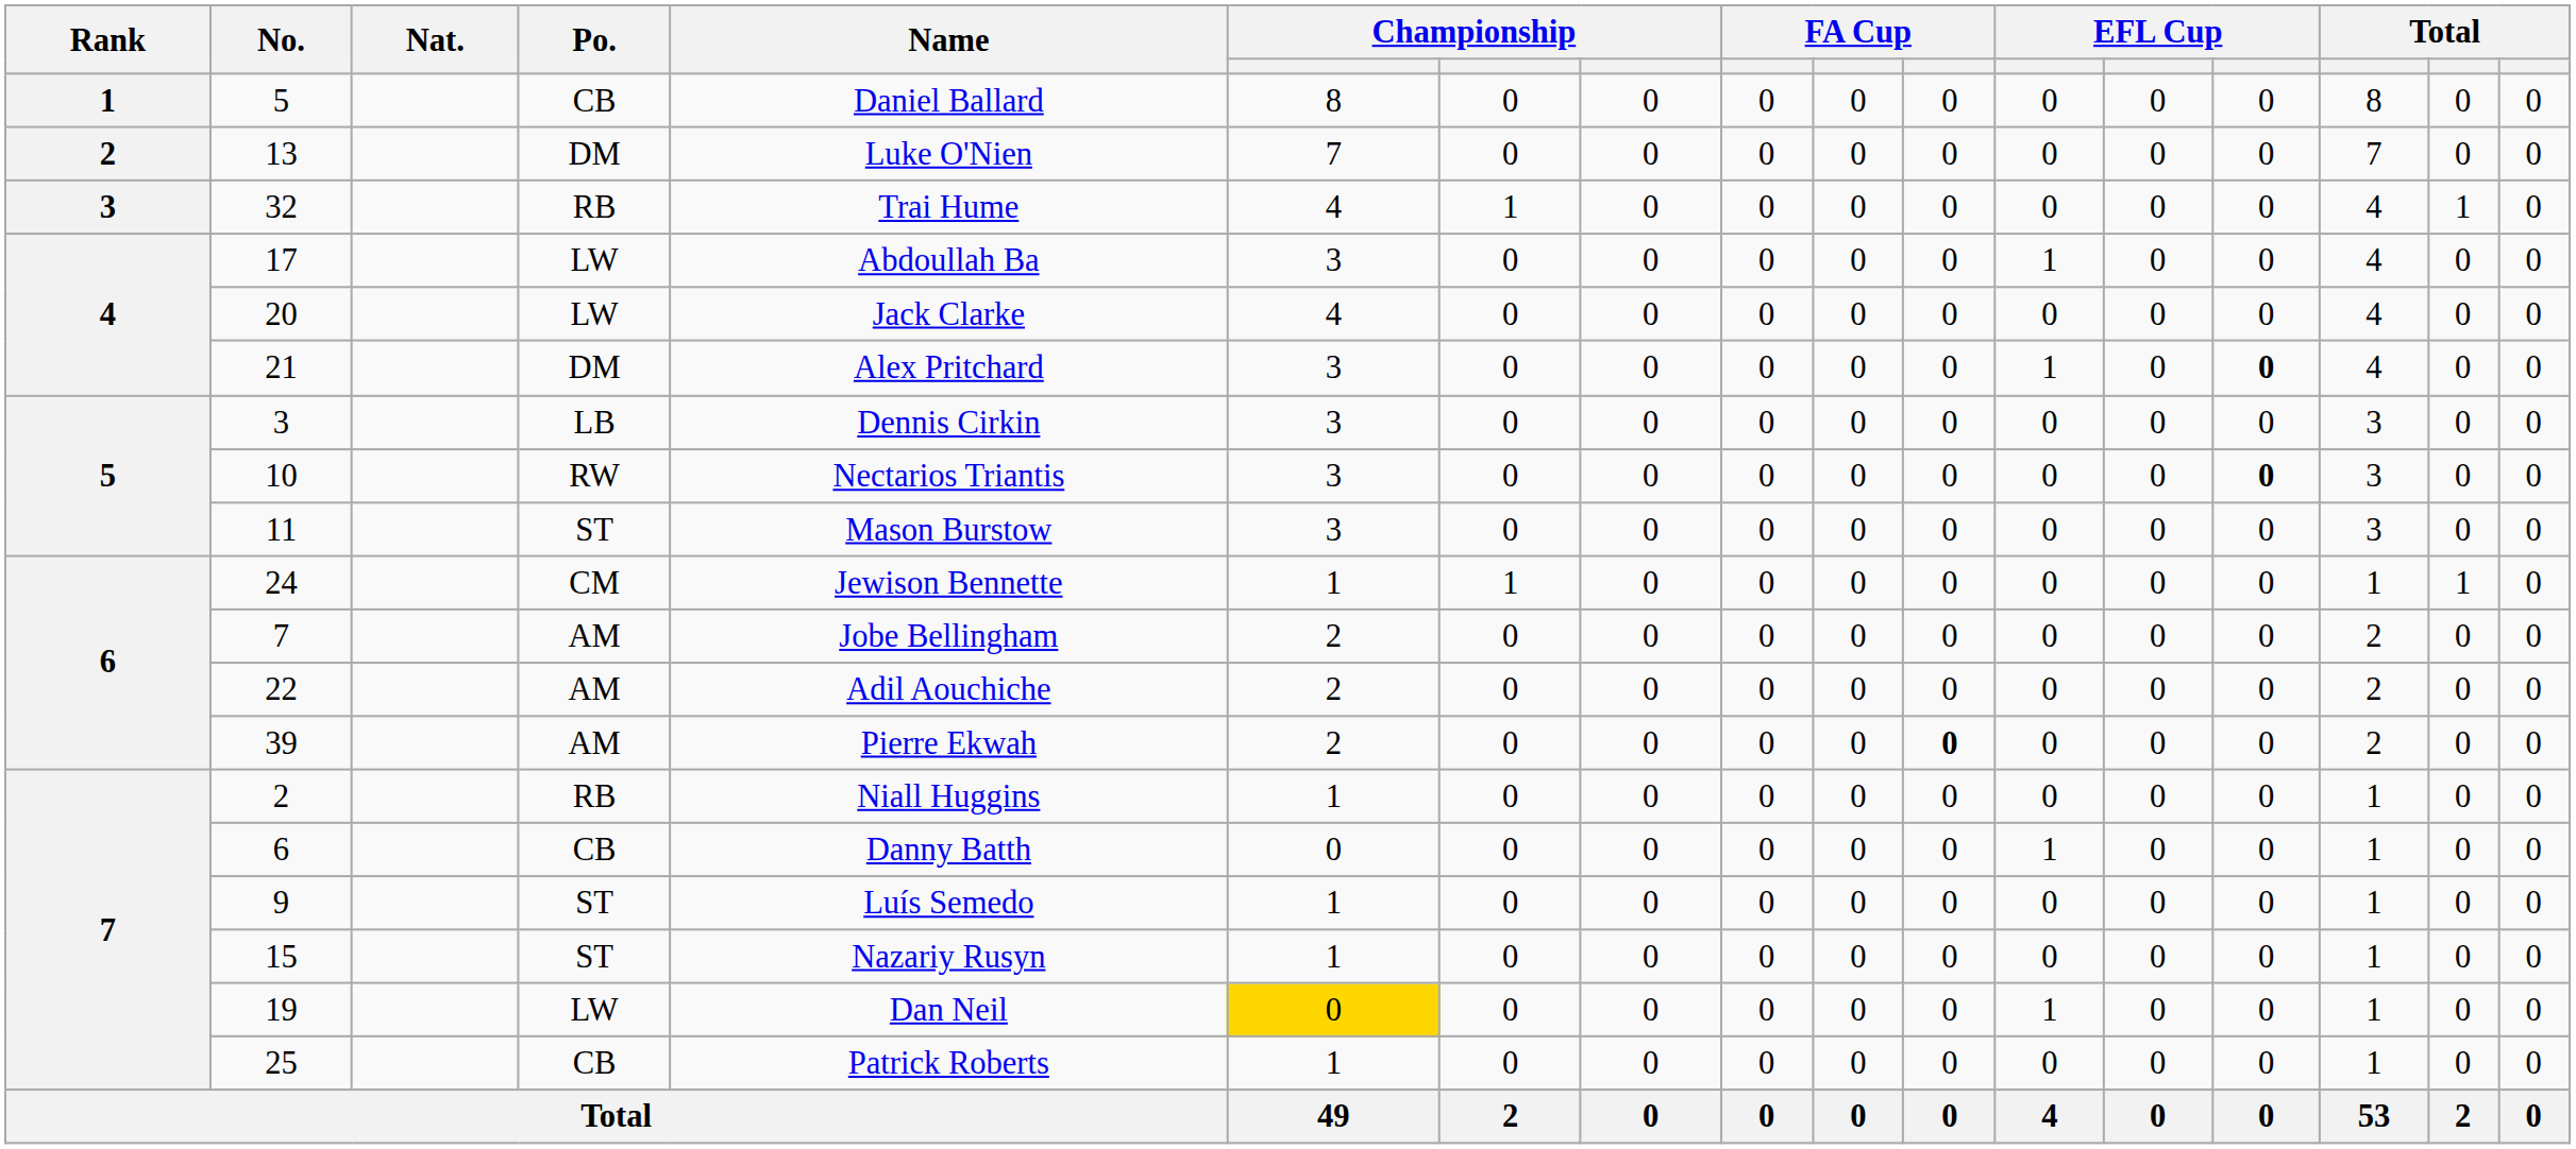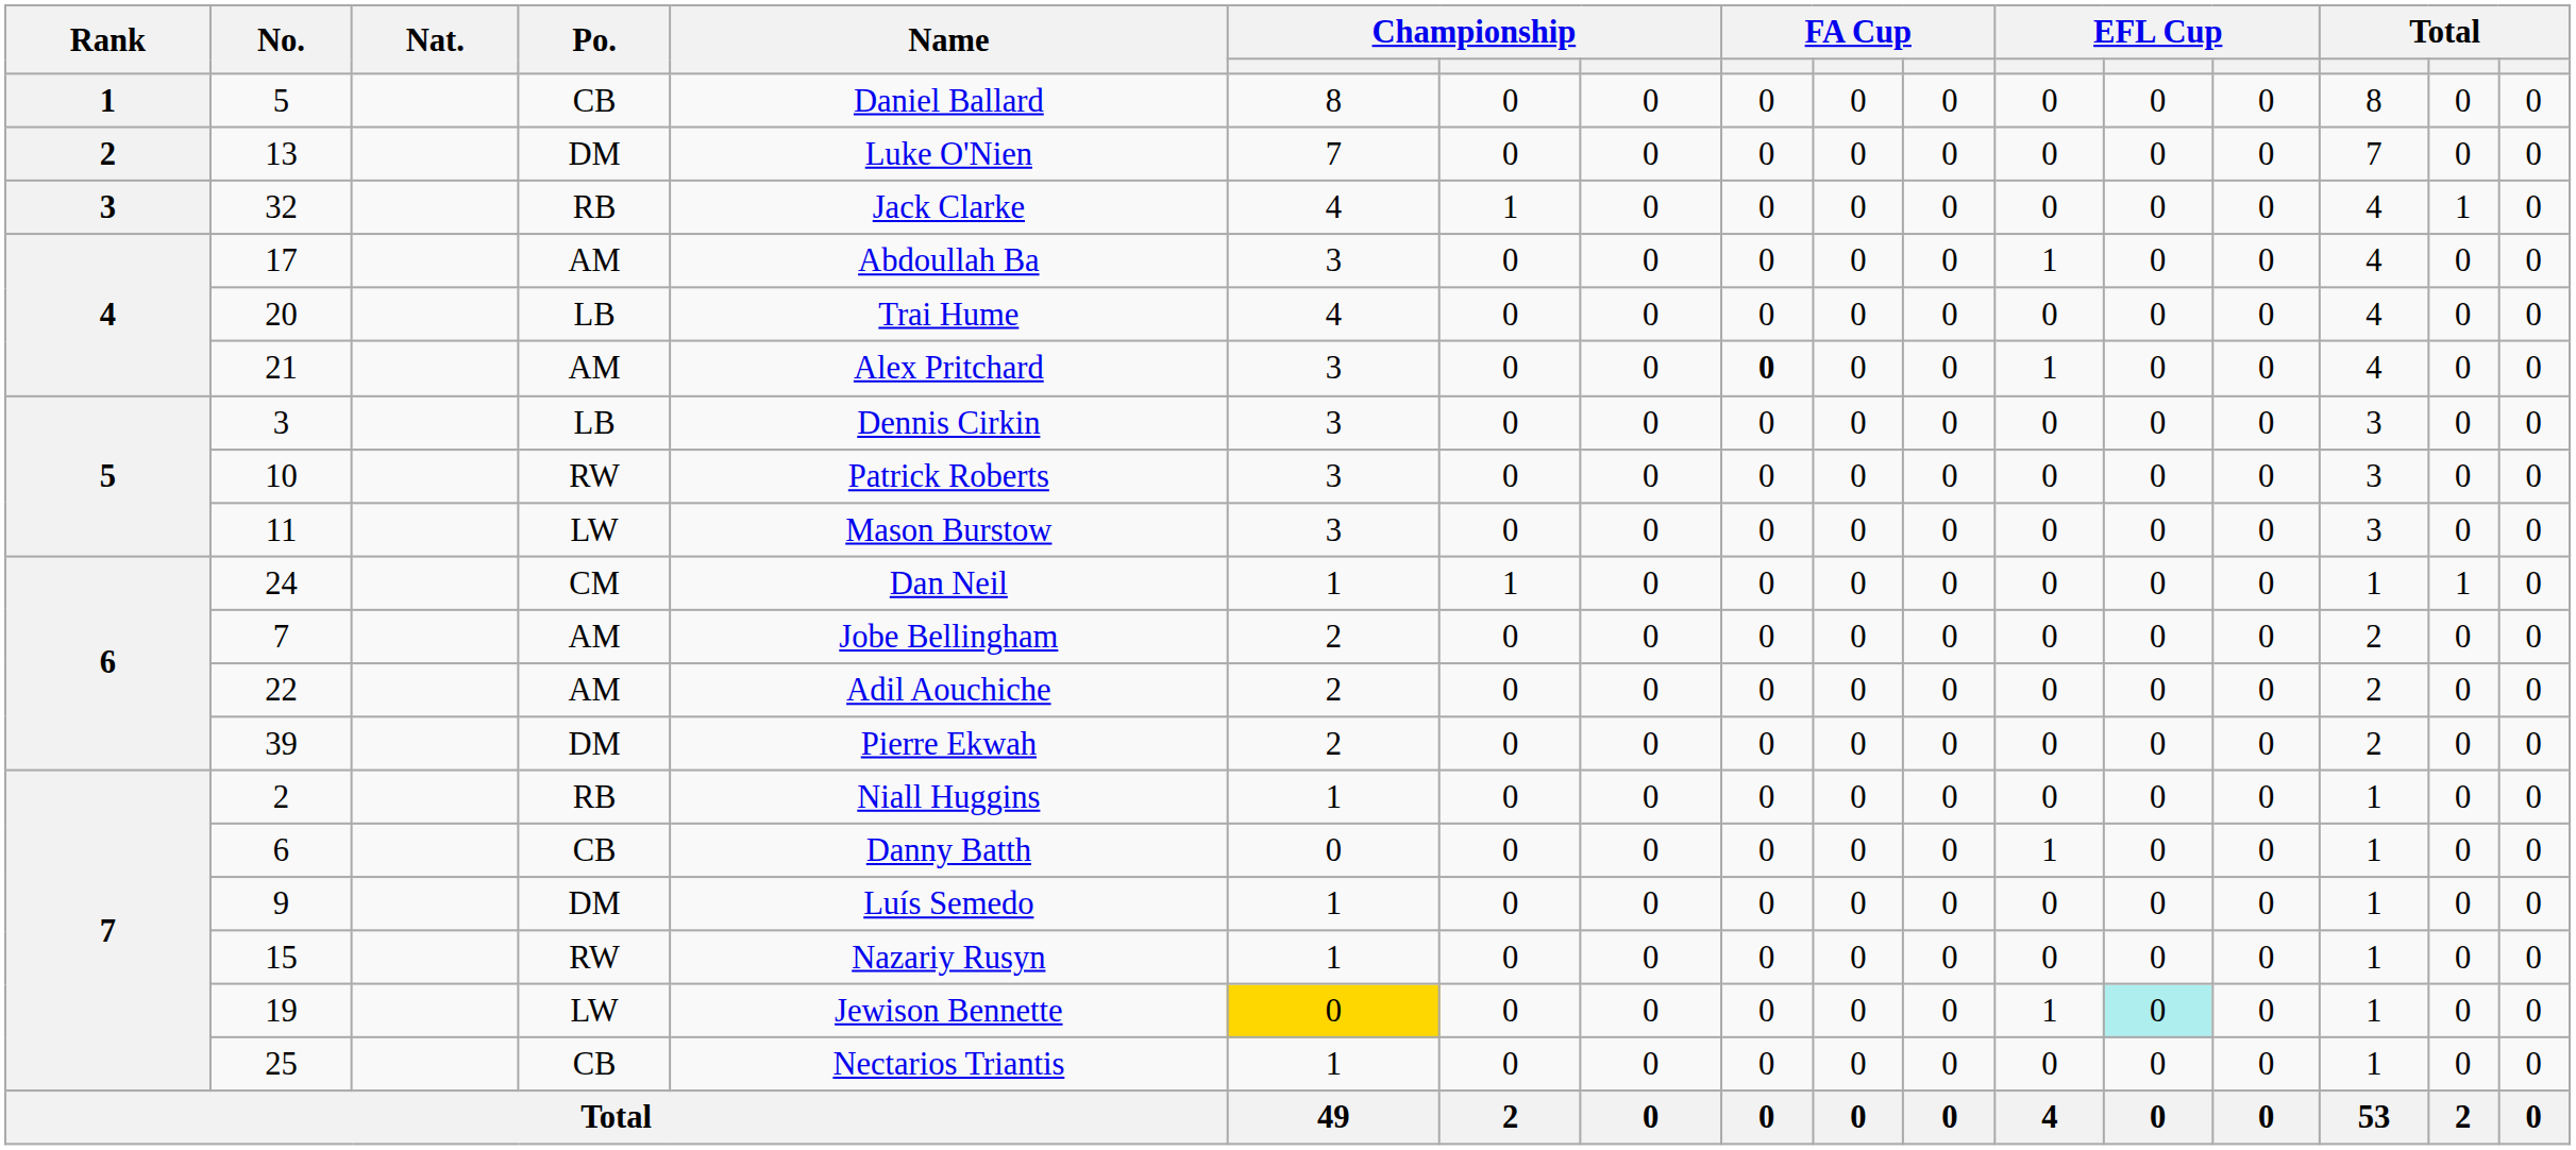32 | Name: Trai Hume -> Jack Clarke
17 | Po.: LW -> AM
20 | Po.: LW -> LB
20 | Name: Jack Clarke -> Trai Hume
21 | Po.: DM -> AM
21 | column 9: normal -> bold
21 | column 14: bold -> normal
10 | Name: Nectarios Triantis -> Patrick Roberts
10 | column 14: bold -> normal
11 | Po.: ST -> LW
24 | Name: Jewison Bennette -> Dan Neil
39 | Po.: AM -> DM
39 | column 11: bold -> normal
9 | Po.: ST -> DM
15 | Po.: ST -> RW
19 | Name: Dan Neil -> Jewison Bennette
19 | column 13: no background -> paleturquoise background
25 | Name: Patrick Roberts -> Nectarios Triantis
